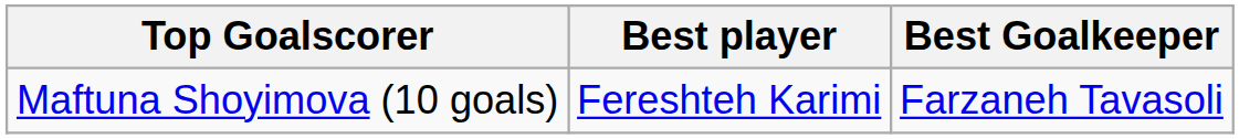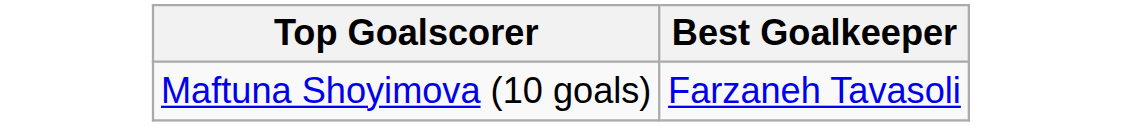- column: Best player | Fereshteh Karimi
